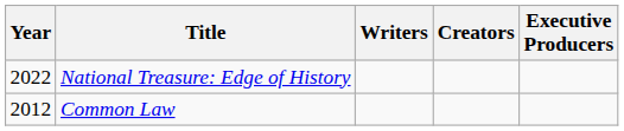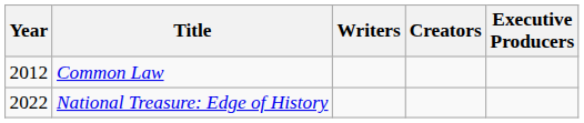rows swapped: Common Law <-> National Treasure: Edge of History
